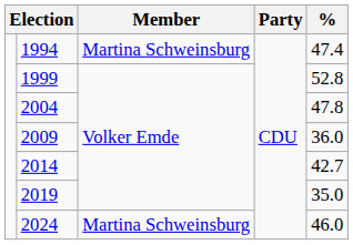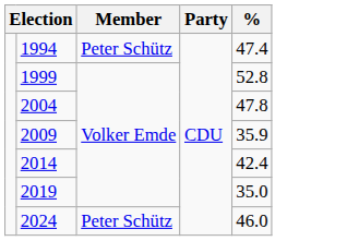1994 | Member: Martina Schweinsburg -> Peter Schütz
2009 | %: 36.0 -> 35.9
2014 | %: 42.7 -> 42.4
2024 | Member: Martina Schweinsburg -> Peter Schütz
